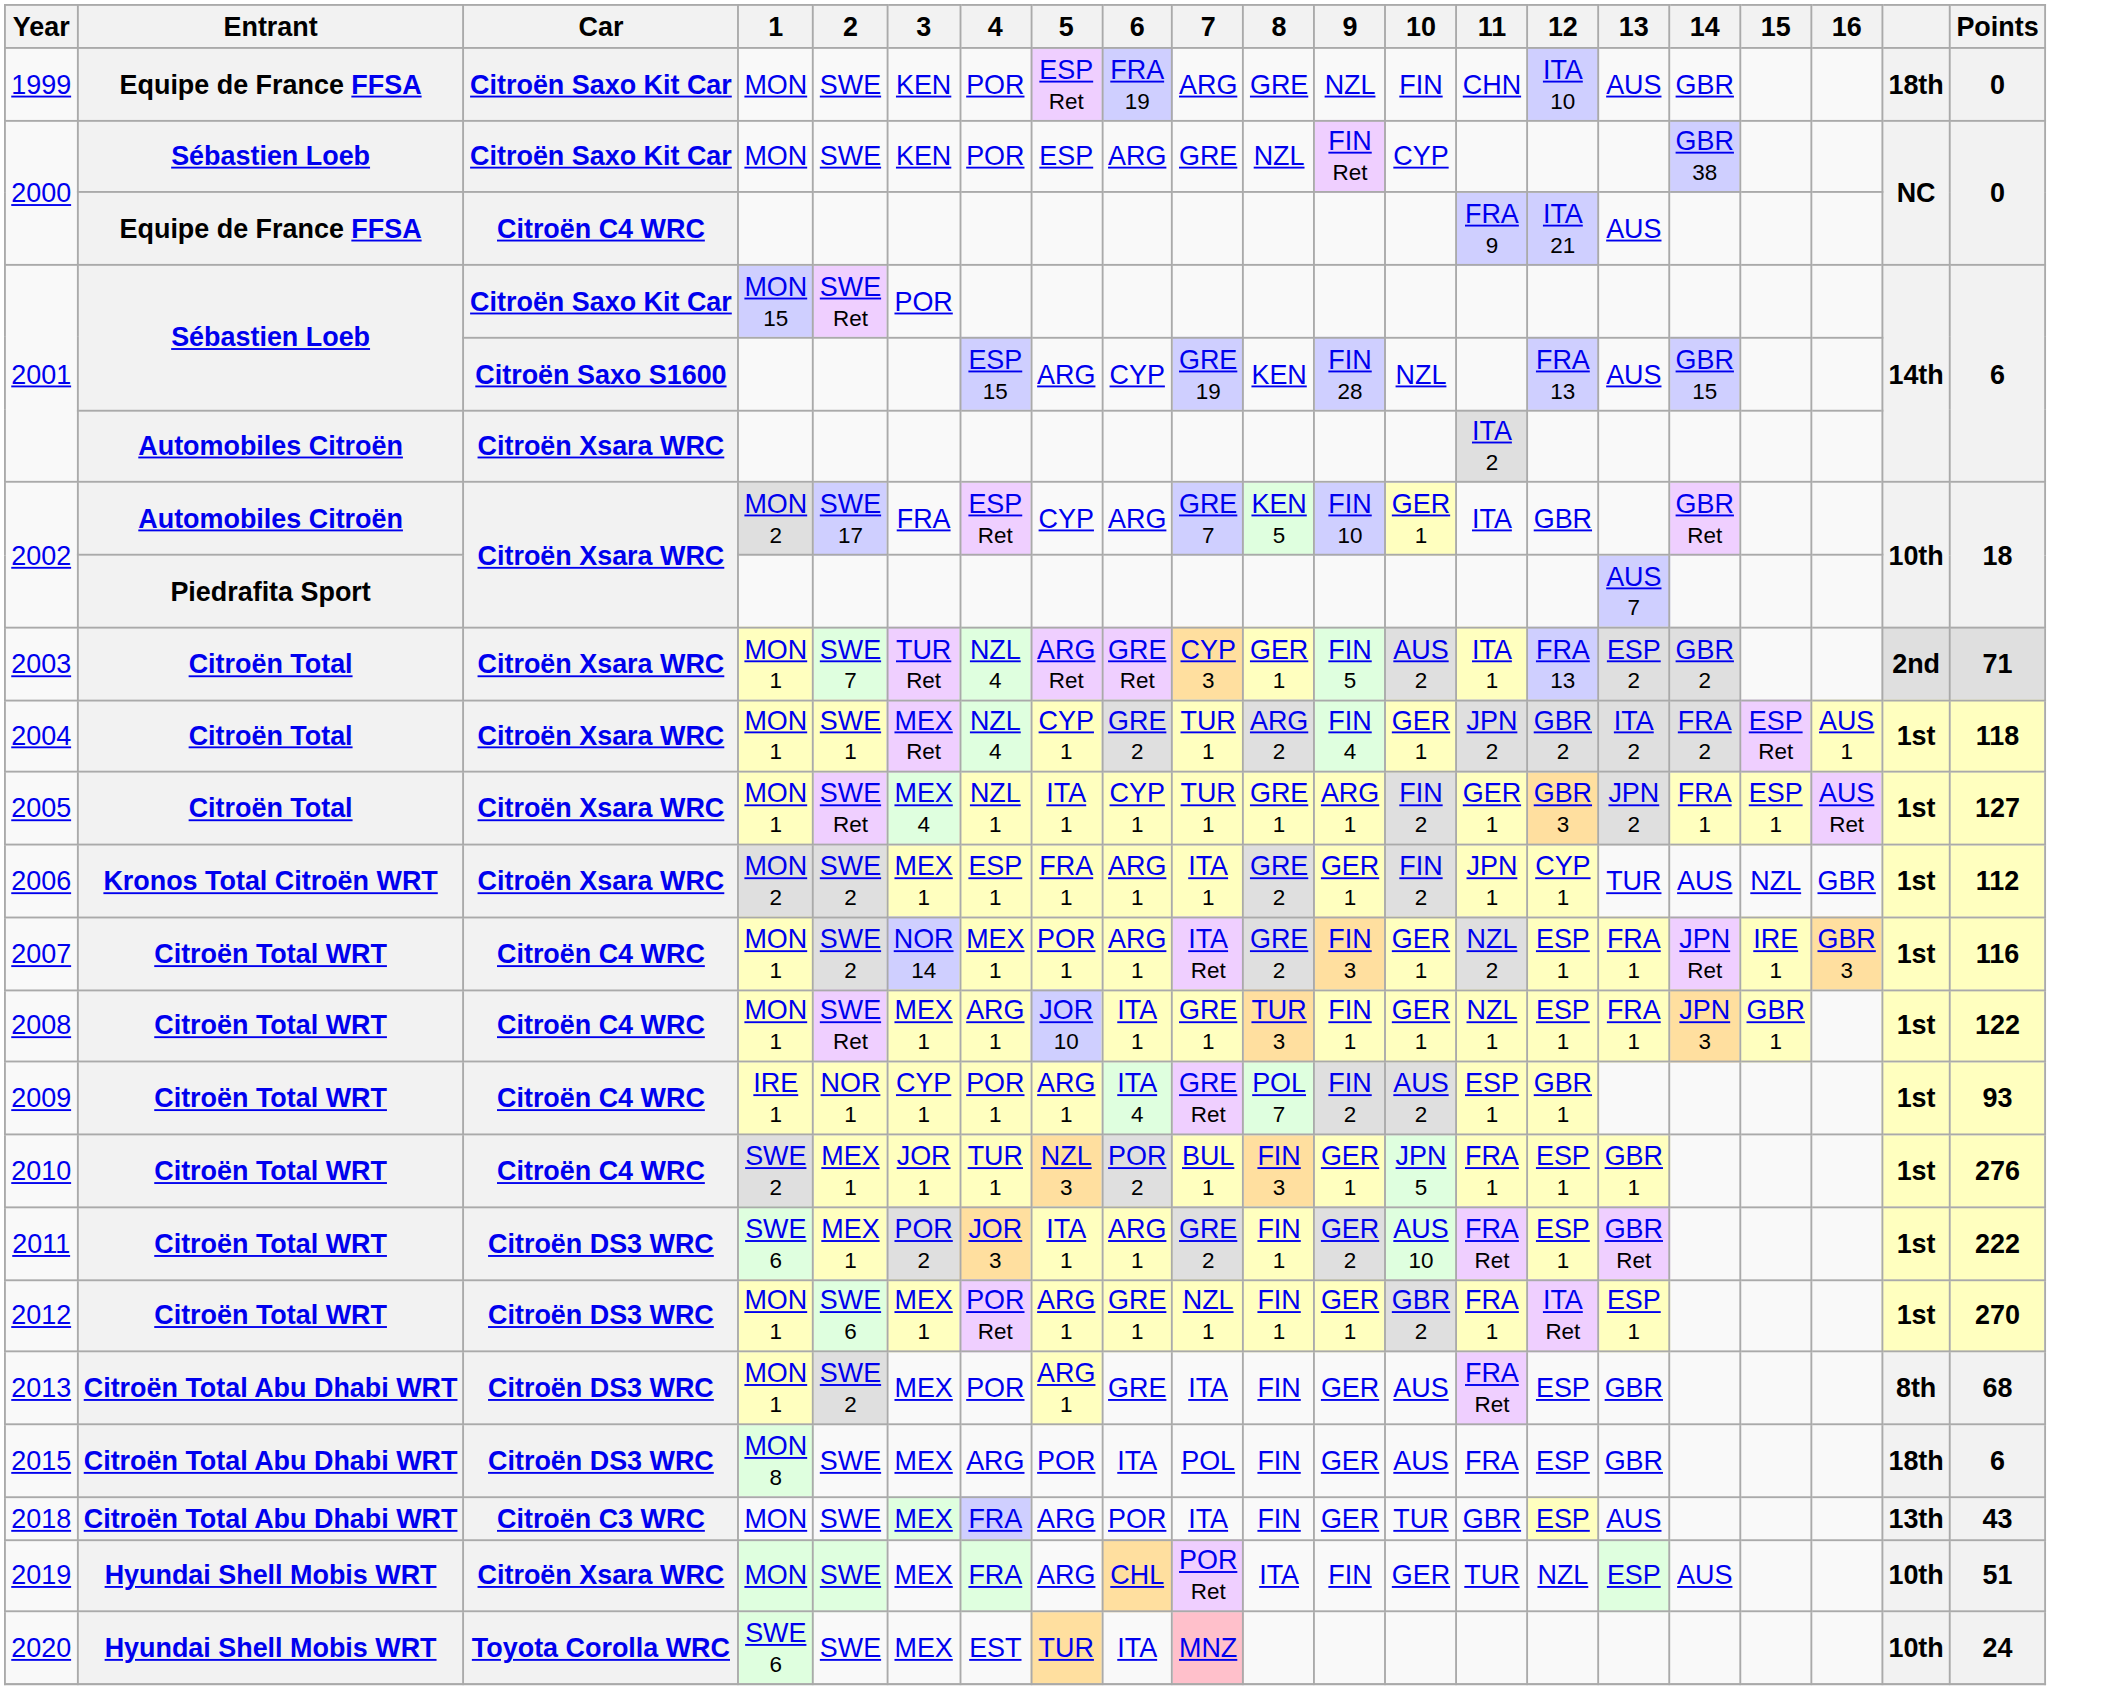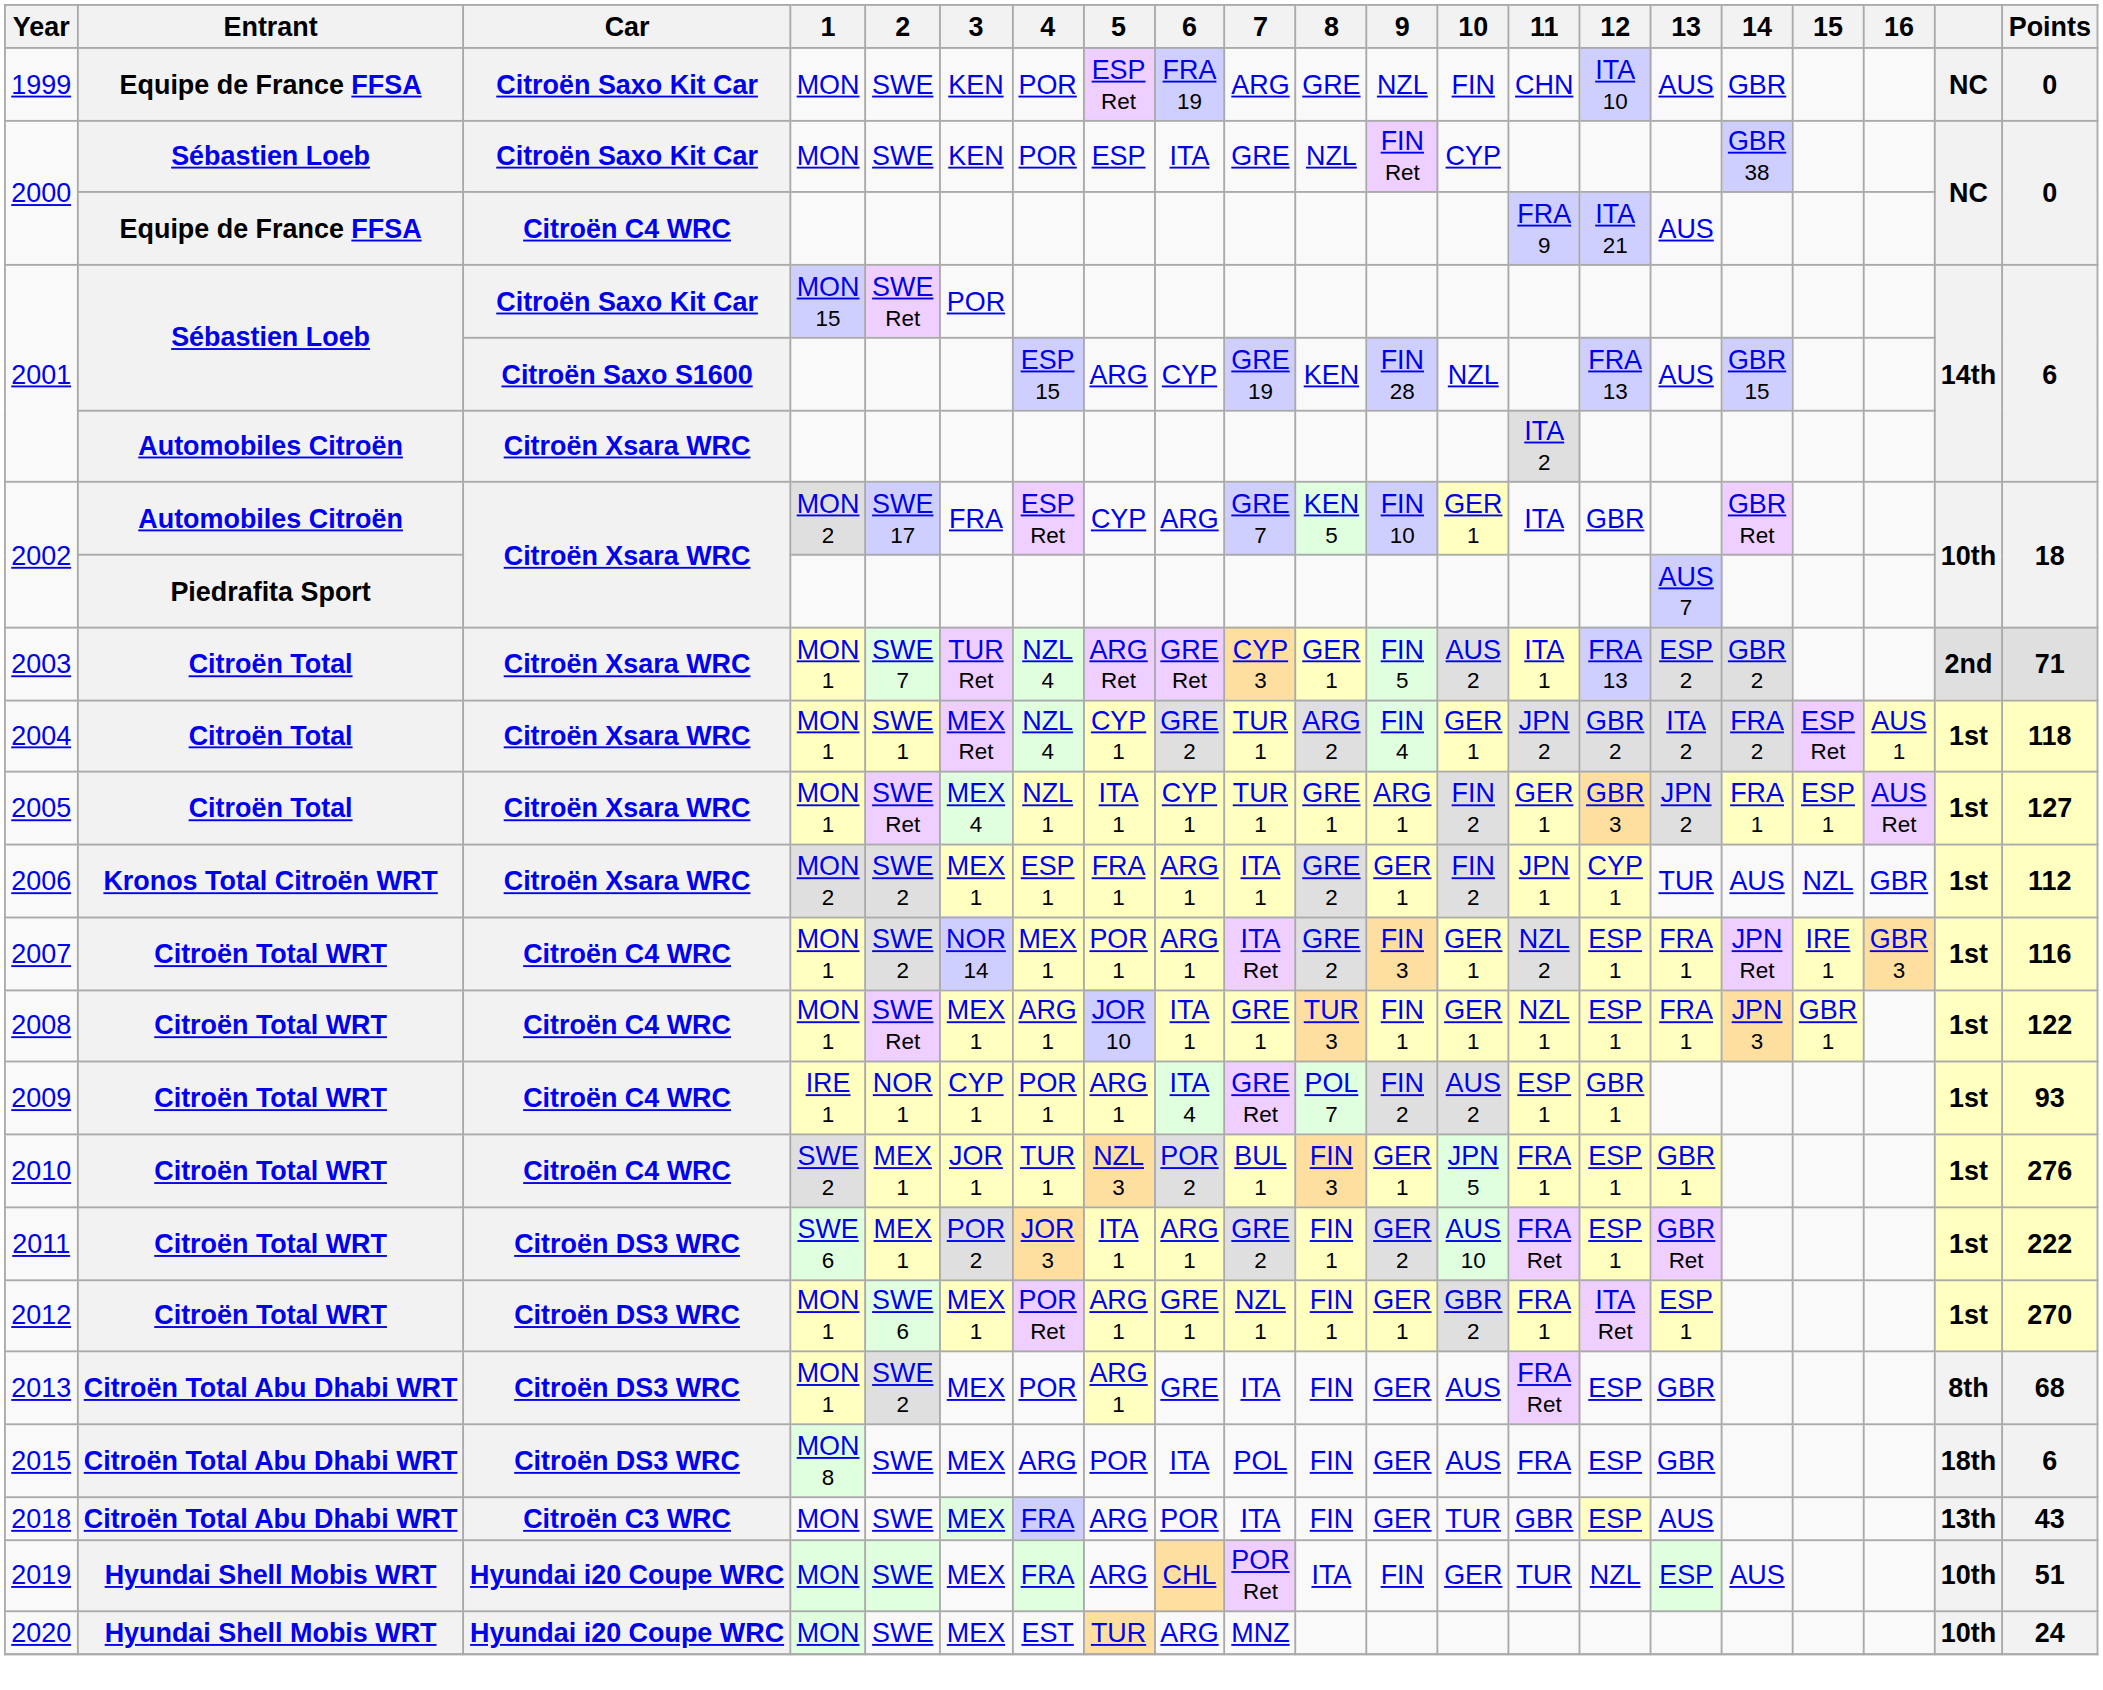1999 | column 20: 18th -> NC
2000 / Sébastien Loeb | 6: ARG -> ITA
2019 | Car: Citroën Xsara WRC -> Hyundai i20 Coupe WRC
2020 | Car: Toyota Corolla WRC -> Hyundai i20 Coupe WRC
2020 | 1: SWE 6 -> MON
2020 | 6: ITA -> ARG
2020 | 7: pink background -> no background
